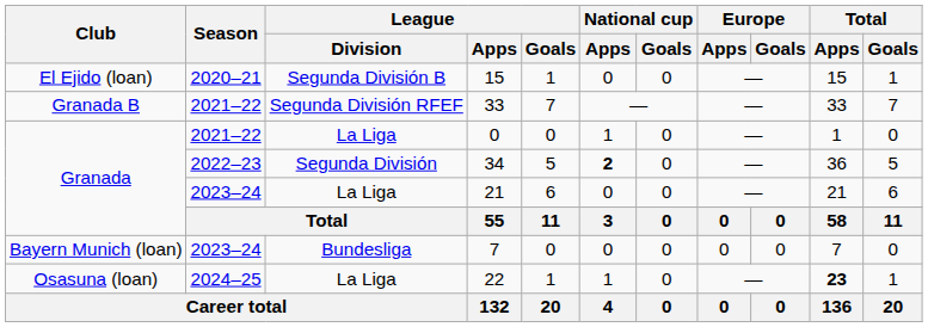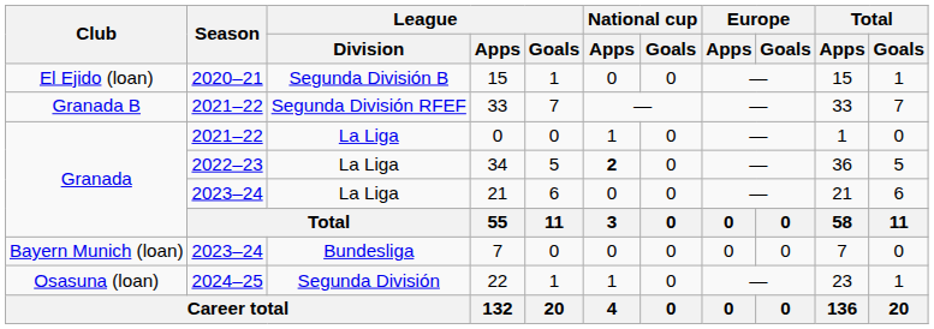34 | League / Division: Segunda División -> La Liga
22 | League / Division: La Liga -> Segunda División
22 | Total / Apps: bold -> normal
